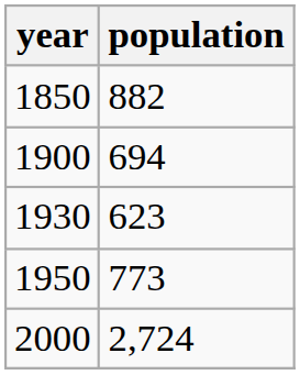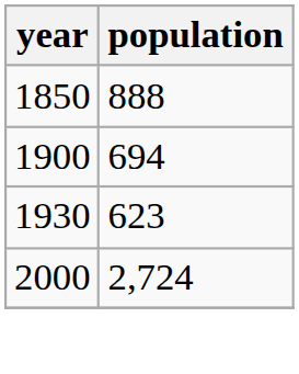1850 | population: 882 -> 888
- row: 1950 | 773
